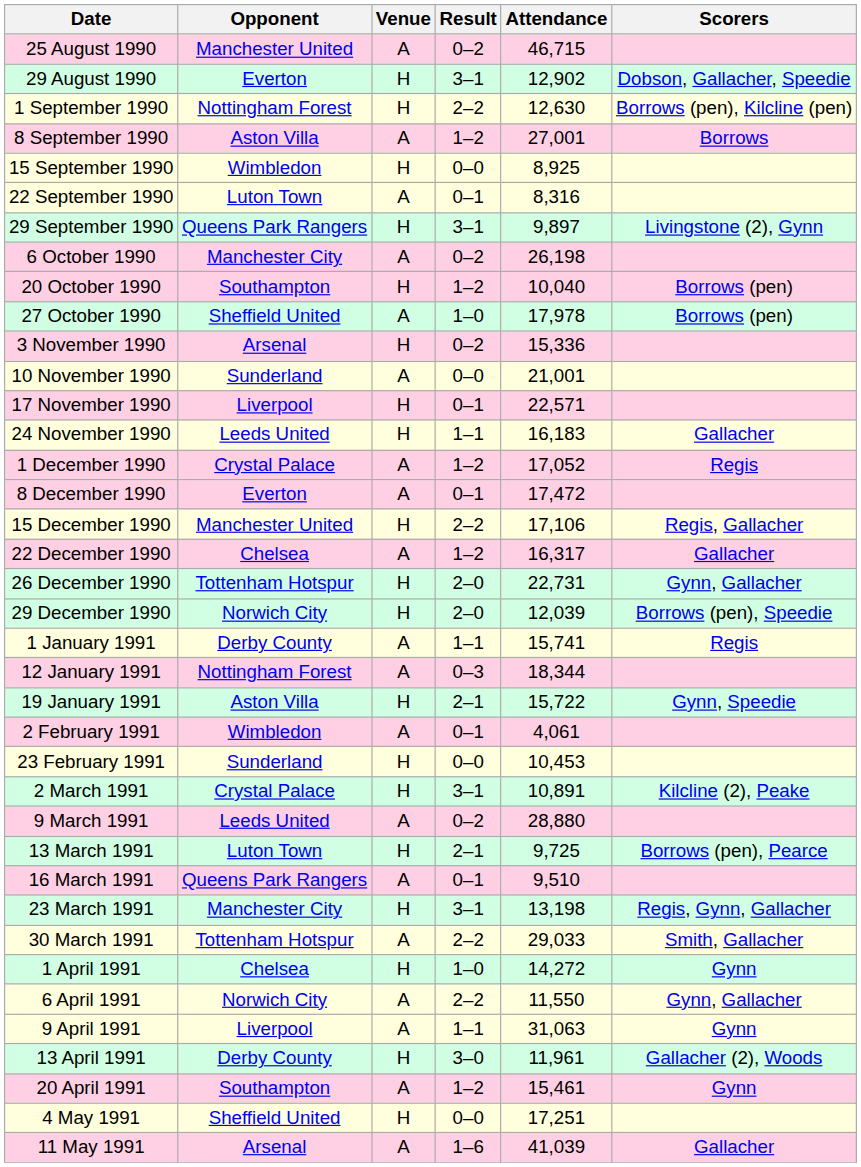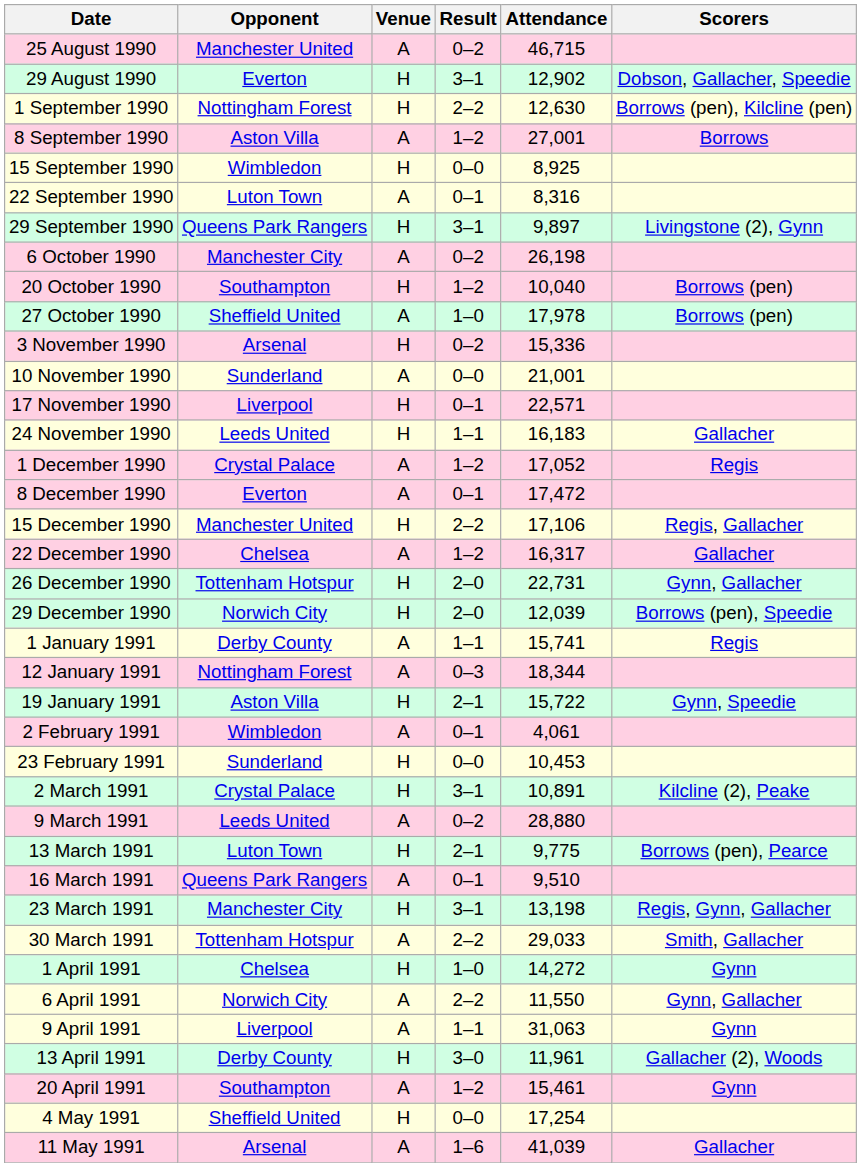13 March 1991 | Attendance: 9,725 -> 9,775
4 May 1991 | Attendance: 17,251 -> 17,254
